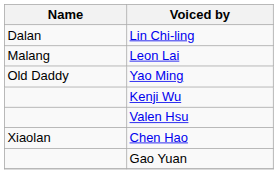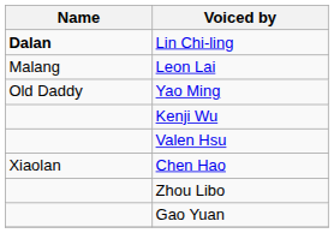Lin Chi-ling | Name: normal -> bold
+ row: Zhou Libo
